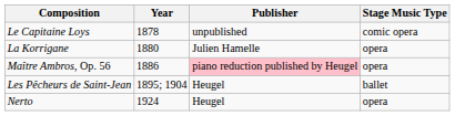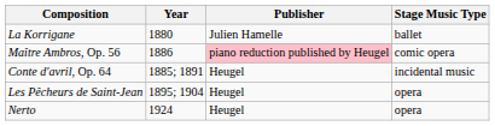- row: Le Capitaine Loys | 1878 | unpublished | comic opera
La Korrigane | Stage Music Type: opera -> ballet
Maître Ambros, Op. 56 | Stage Music Type: opera -> comic opera
+ row: Conte d'avril, Op. 64 | 1885; 1891 | Heugel | incidental music
Les Pêcheurs de Saint-Jean | Stage Music Type: ballet -> opera
